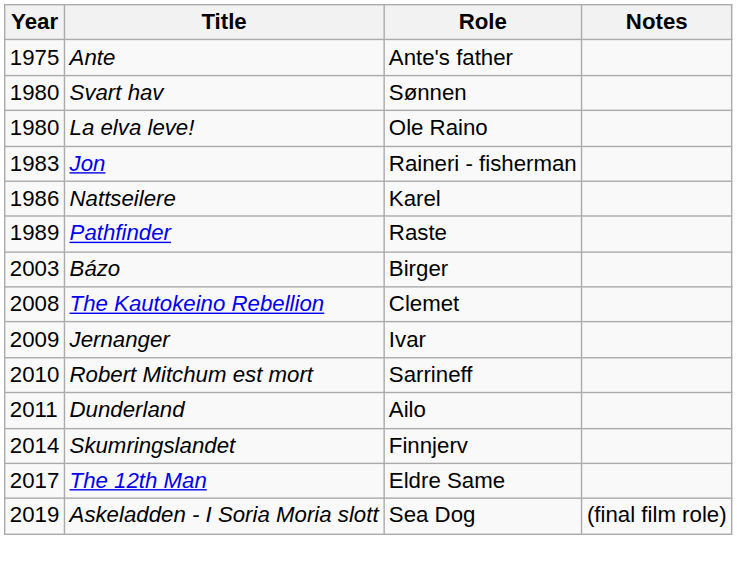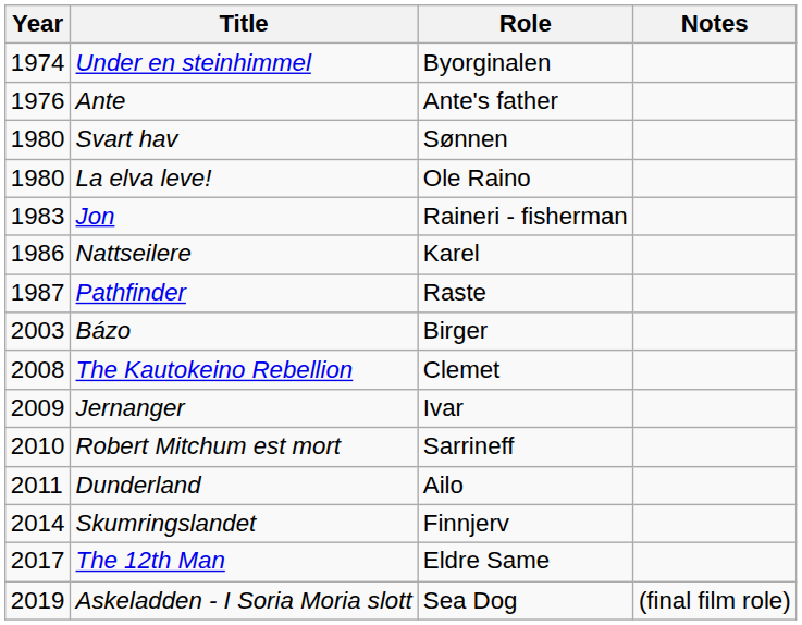+ row: 1974 | Under en steinhimmel | Byorginalen
Ante | Year: 1975 -> 1976
Pathfinder | Year: 1989 -> 1987
